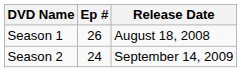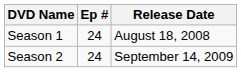Season 1 | Ep #: 26 -> 24
